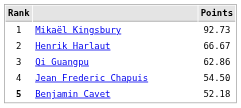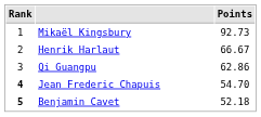Jean Frederic Chapuis | Rank: normal -> bold
Jean Frederic Chapuis | Points: 54.50 -> 54.70
